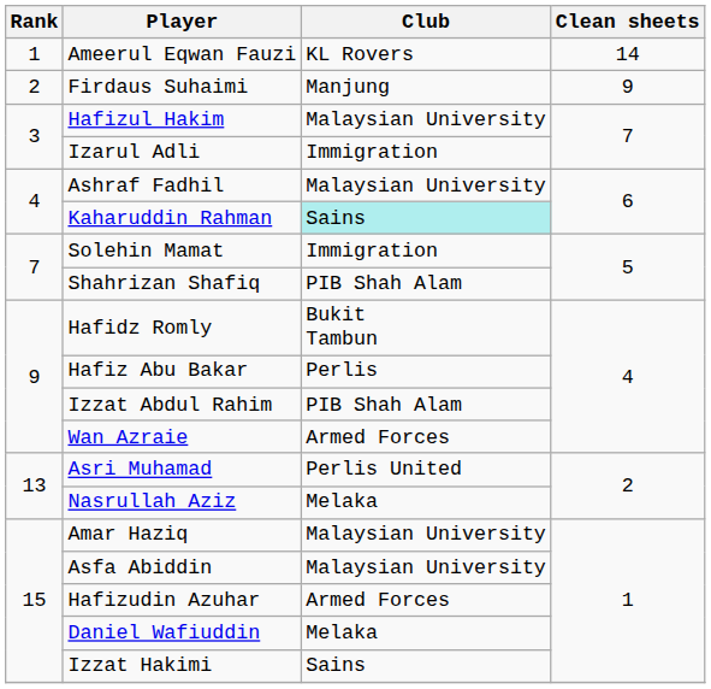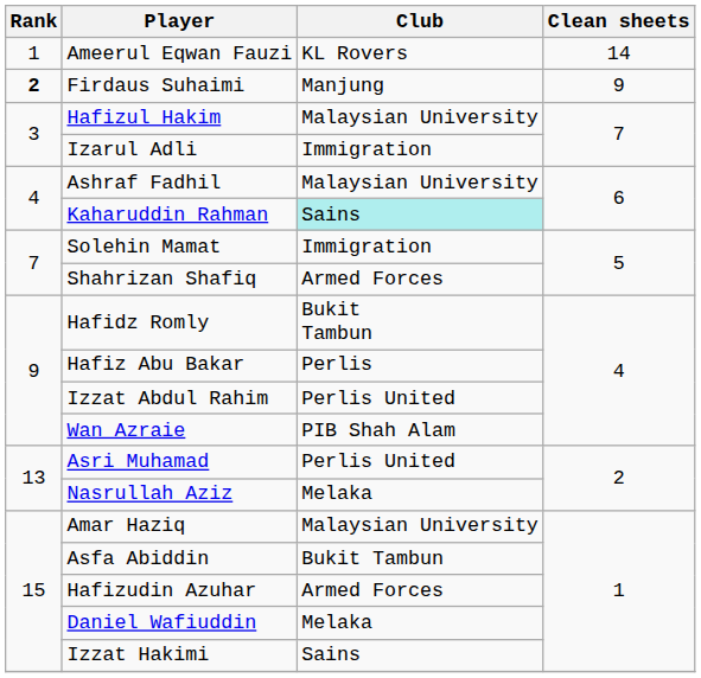Firdaus Suhaimi | Rank: normal -> bold
Shahrizan Shafiq | Club: PIB Shah Alam -> Armed Forces
Izzat Abdul Rahim | Club: PIB Shah Alam -> Perlis United
Wan Azraie | Club: Armed Forces -> PIB Shah Alam
Asfa Abiddin | Club: Malaysian University -> Bukit Tambun
